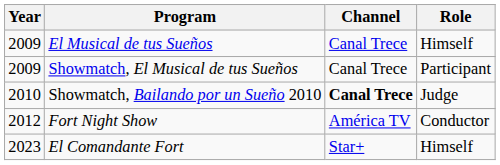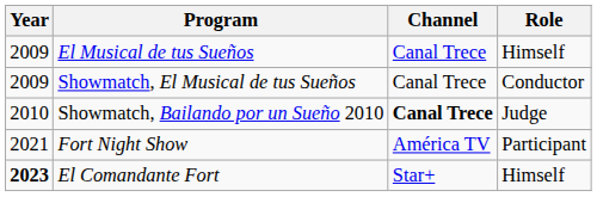Showmatch, El Musical de tus Sueños | Role: Participant -> Conductor
Fort Night Show | Year: 2012 -> 2021
Fort Night Show | Role: Conductor -> Participant
El Comandante Fort | Year: normal -> bold
